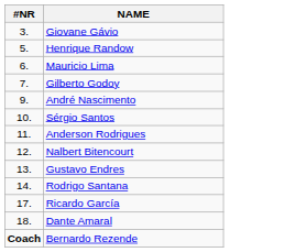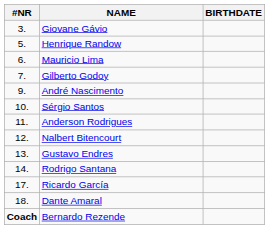+ column: BIRTHDATE
